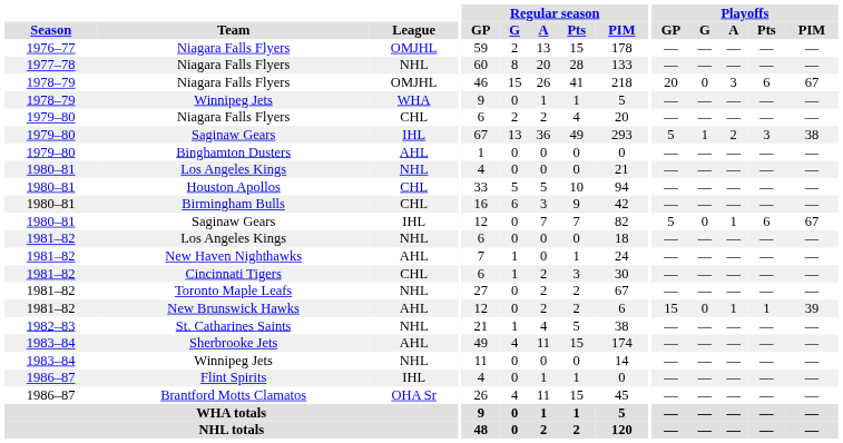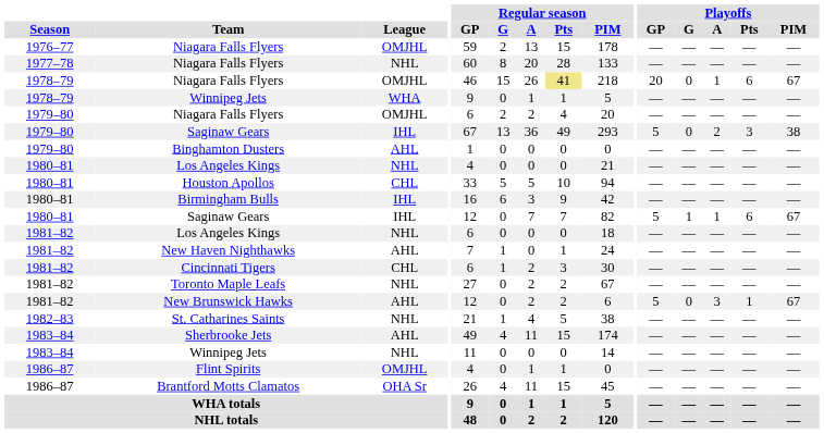1978–79 / Niagara Falls Flyers | Regular season / Pts: no background -> khaki background
1978–79 / Niagara Falls Flyers | Playoffs / A: 3 -> 1
1979–80 / Niagara Falls Flyers | League: CHL -> OMJHL
1979–80 / Saginaw Gears | Playoffs / G: 1 -> 0
Birmingham Bulls | League: CHL -> IHL
1980–81 / Saginaw Gears | Playoffs / G: 0 -> 1
New Brunswick Hawks | Playoffs / GP: 15 -> 5
New Brunswick Hawks | Playoffs / A: 1 -> 3
New Brunswick Hawks | Playoffs / PIM: 39 -> 67
Flint Spirits | League: IHL -> OMJHL
